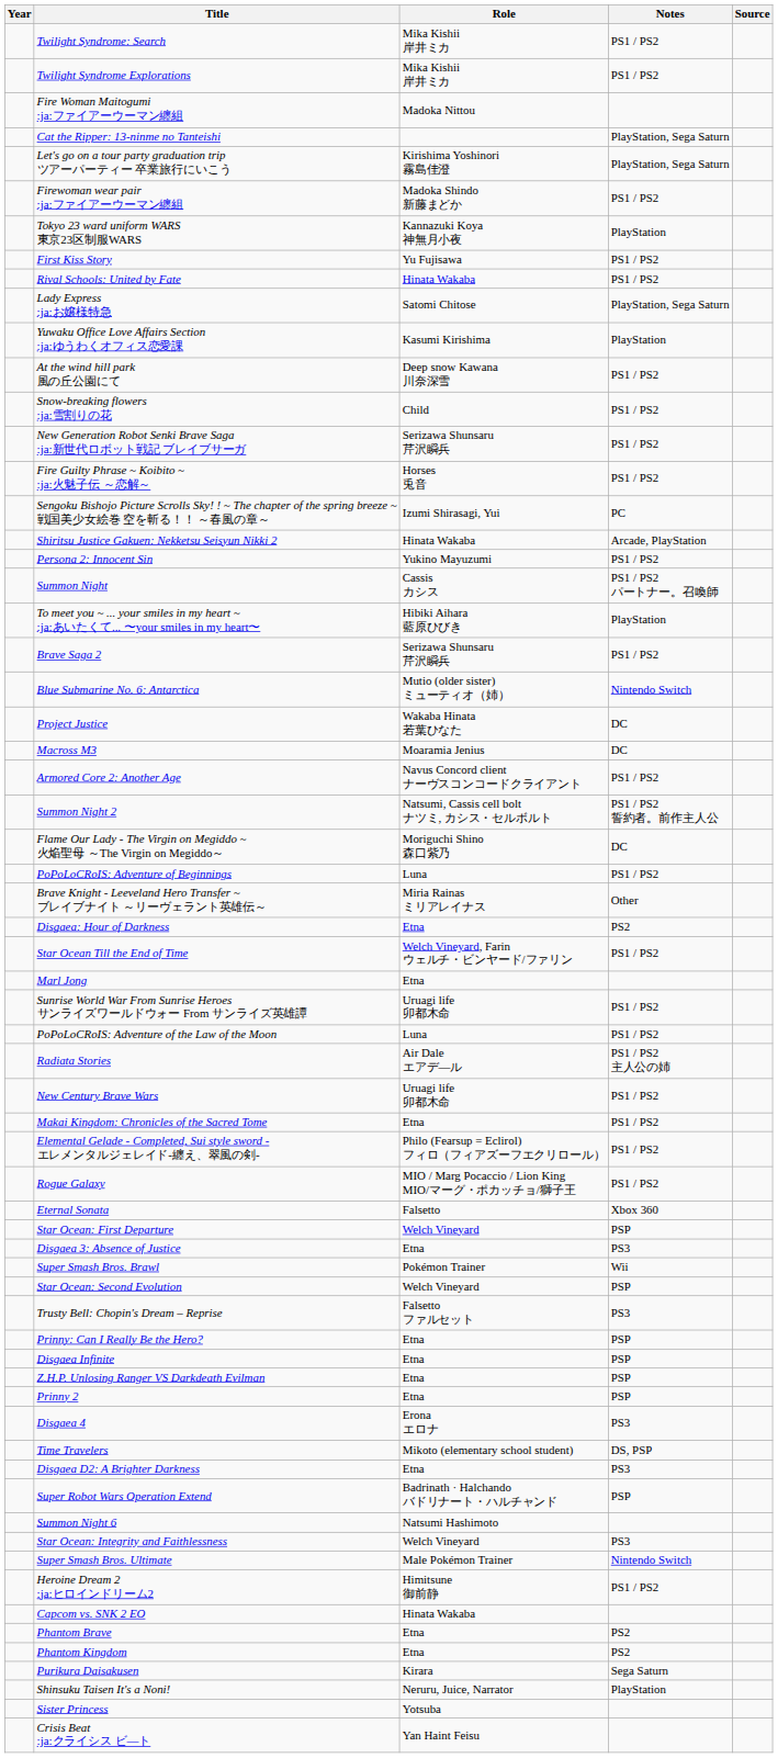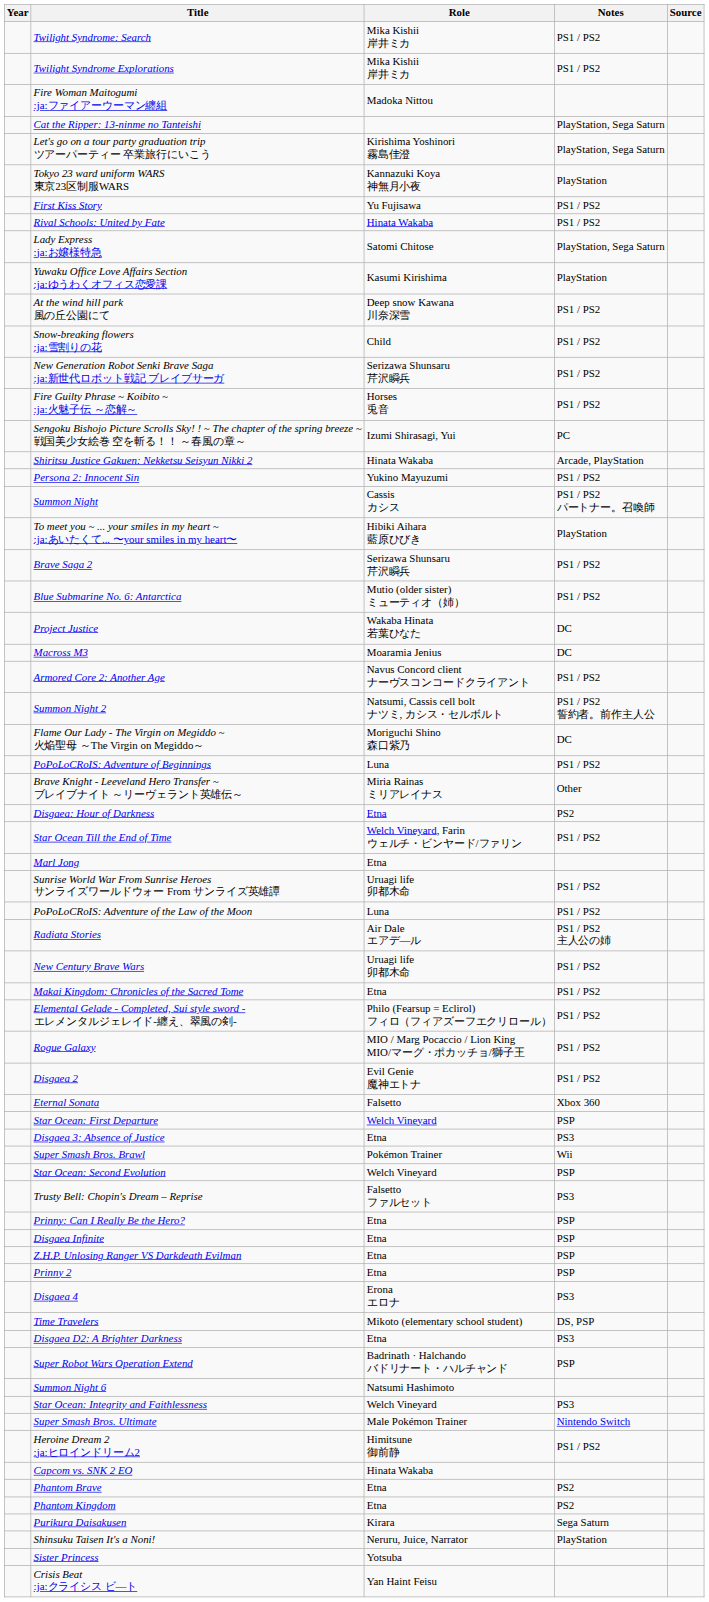- row: Firewoman wear pair :ja:ファイアーウーマン纏組 | Madoka Shindo 新藤まどか | PS1 / PS2
Blue Submarine No. 6: Antarctica | Notes: Nintendo Switch -> PS1 / PS2
+ row: Disgaea 2 | Evil Genie 魔神エトナ | PS1 / PS2
